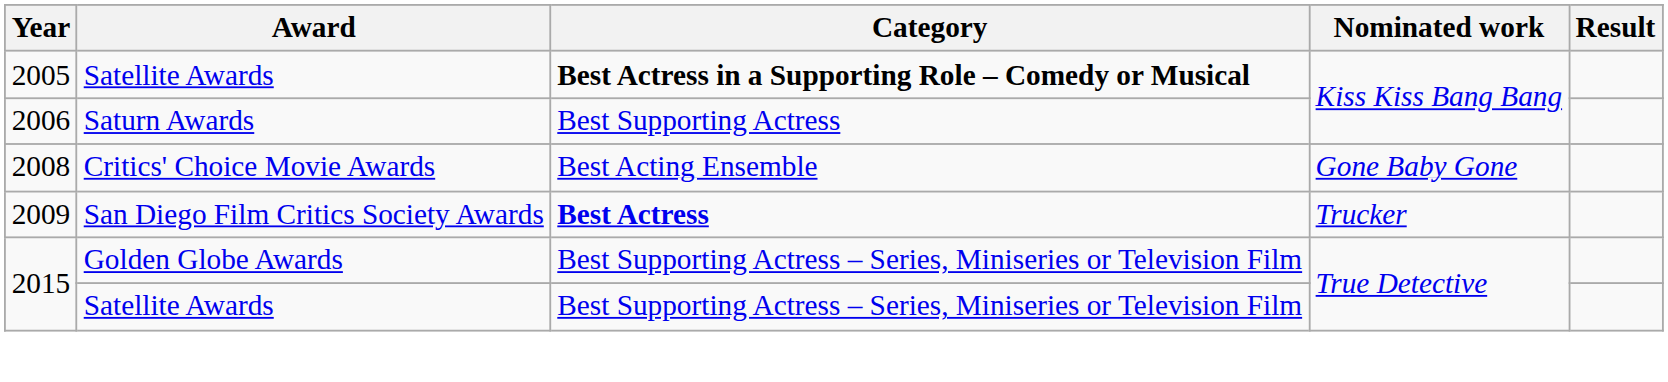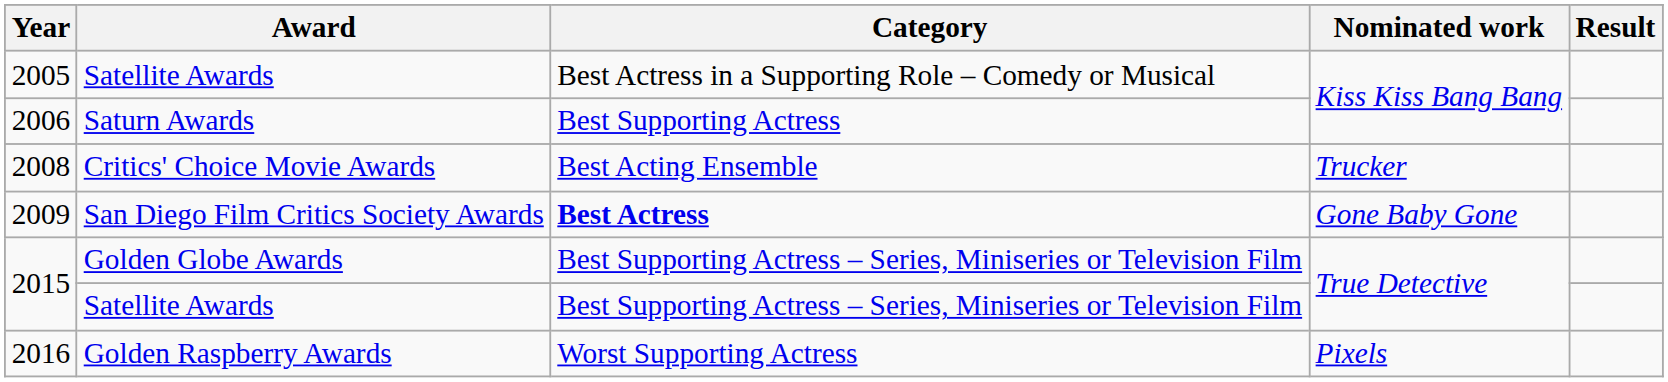2005 | Category: bold -> normal
2008 | Nominated work: Gone Baby Gone -> Trucker
2009 | Nominated work: Trucker -> Gone Baby Gone
+ row: 2016 | Golden Raspberry Awards | Worst Supporting Actress | Pixels
